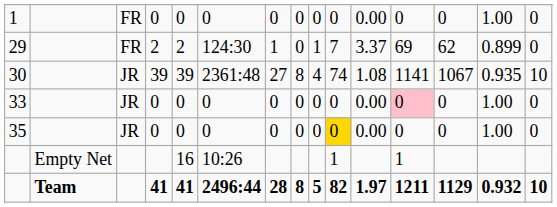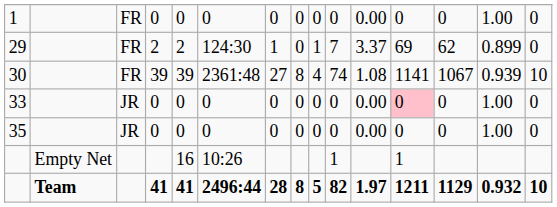30 | column 3: JR -> FR
30 | column 14: 0.935 -> 0.939
35 | column 10: gold background -> no background
